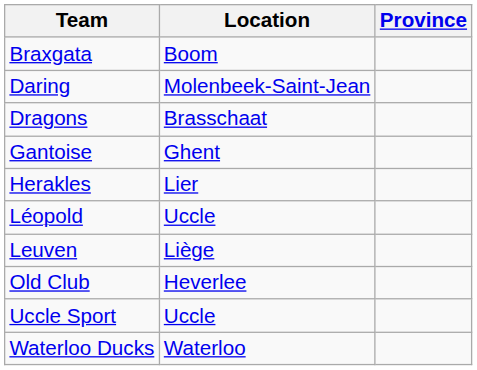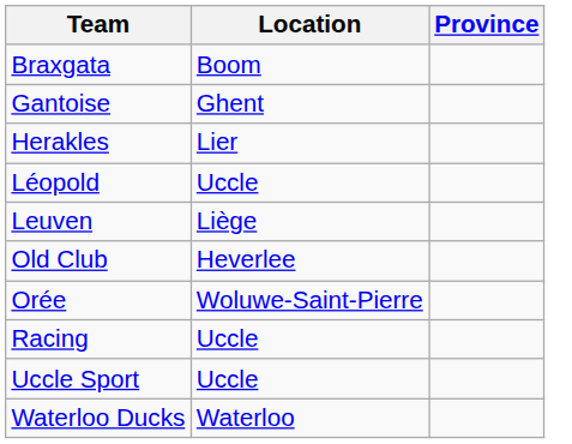- row: Daring | Molenbeek-Saint-Jean
- row: Dragons | Brasschaat
+ row: Orée | Woluwe-Saint-Pierre
+ row: Racing | Uccle
